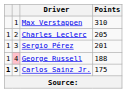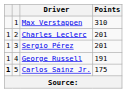Charles Leclerc | Points: 205 -> 201
George Russell | column 2: pink background -> no background
George Russell | Points: 188 -> 191
